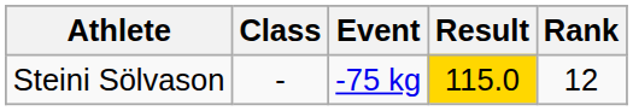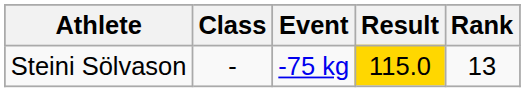Steini Sölvason | Rank: 12 -> 13
